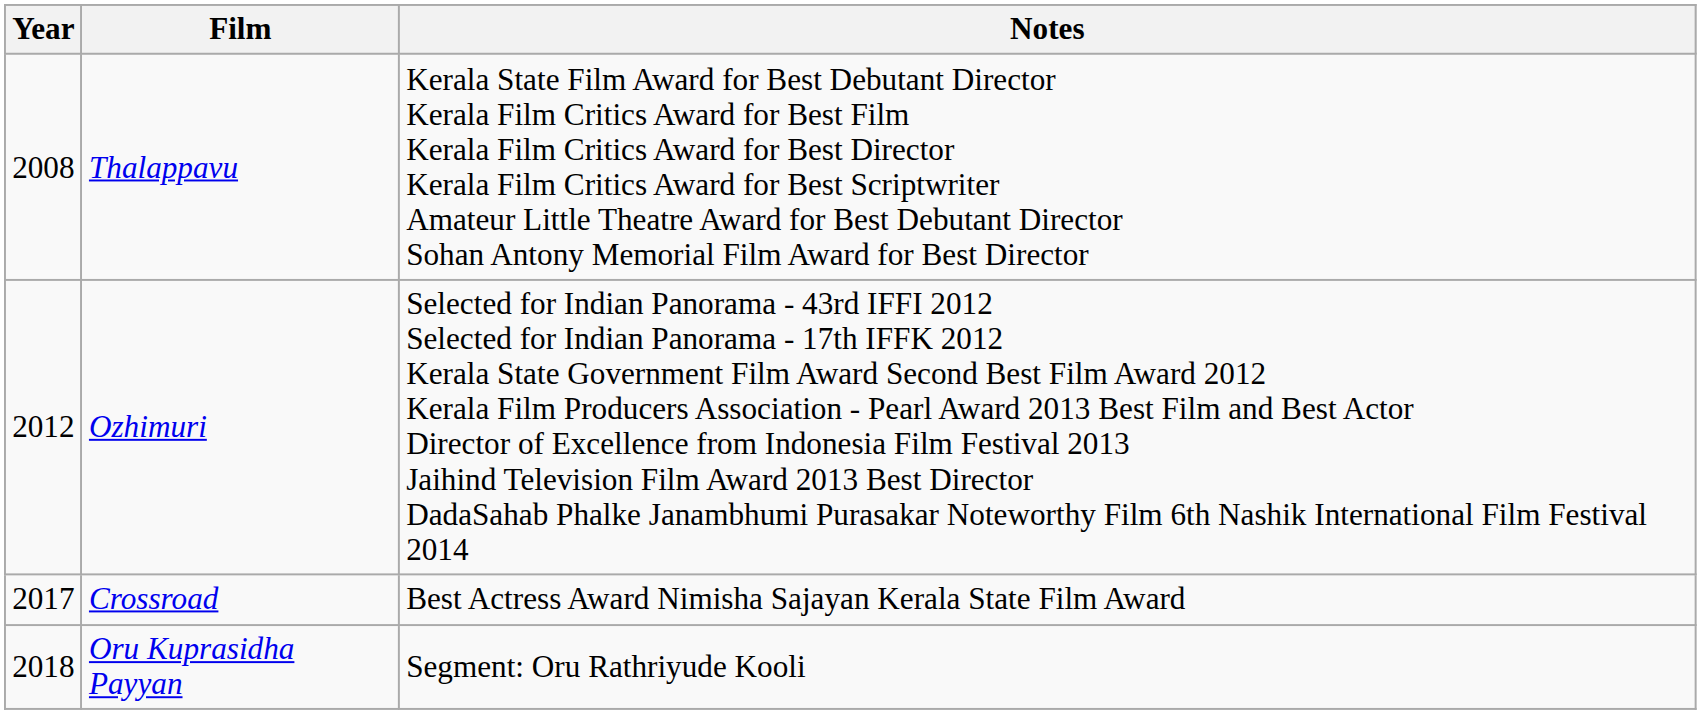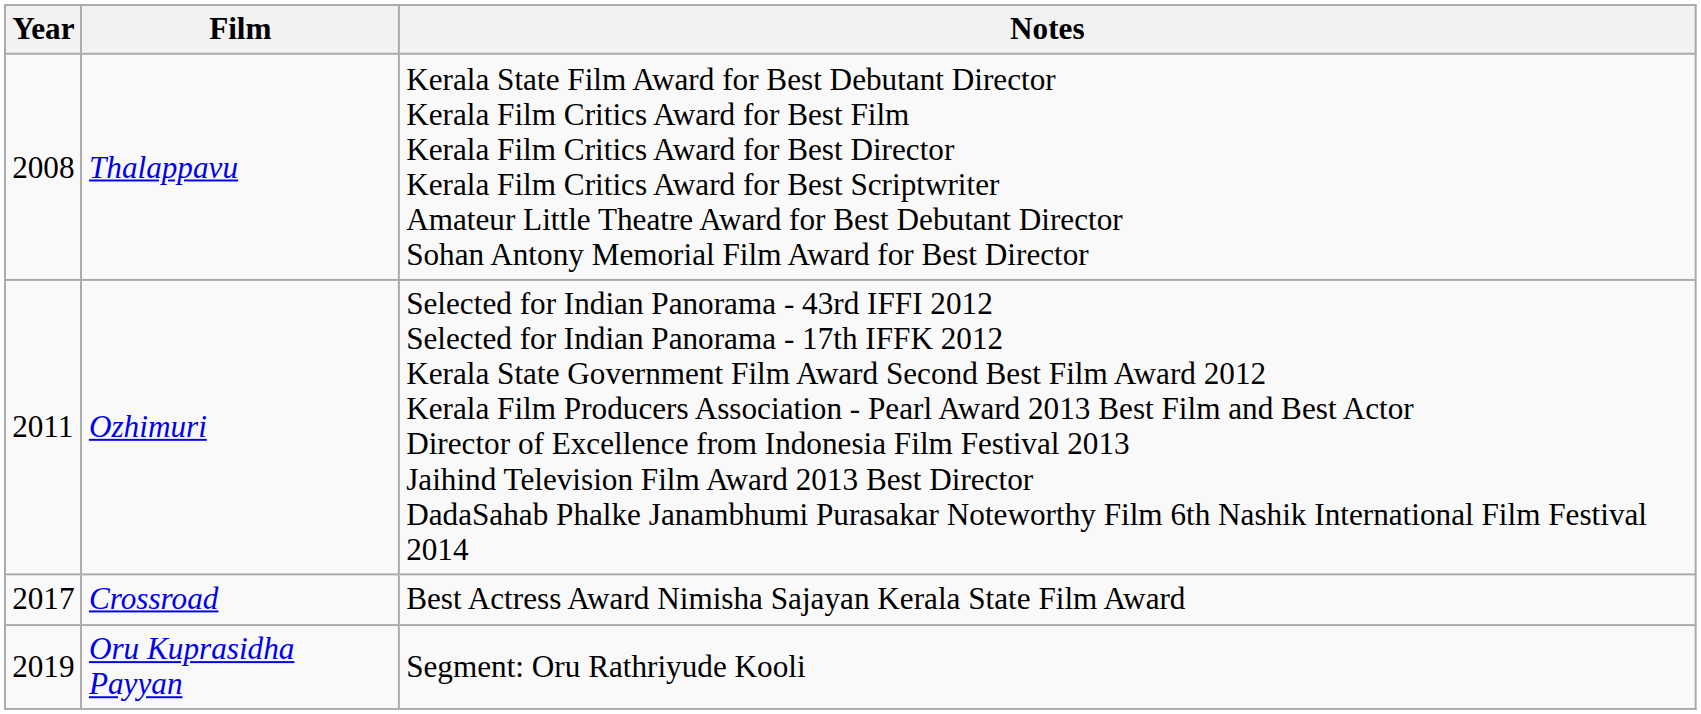Ozhimuri | Year: 2012 -> 2011
Oru Kuprasidha Payyan | Year: 2018 -> 2019
